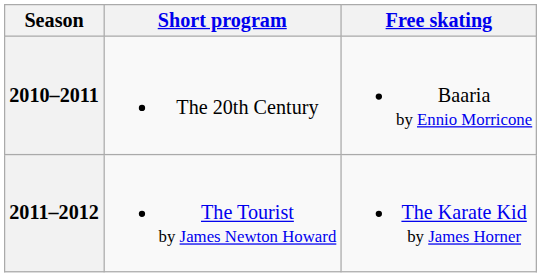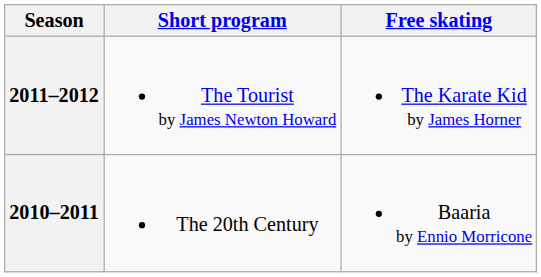rows swapped: 2011–2012 <-> 2010–2011
